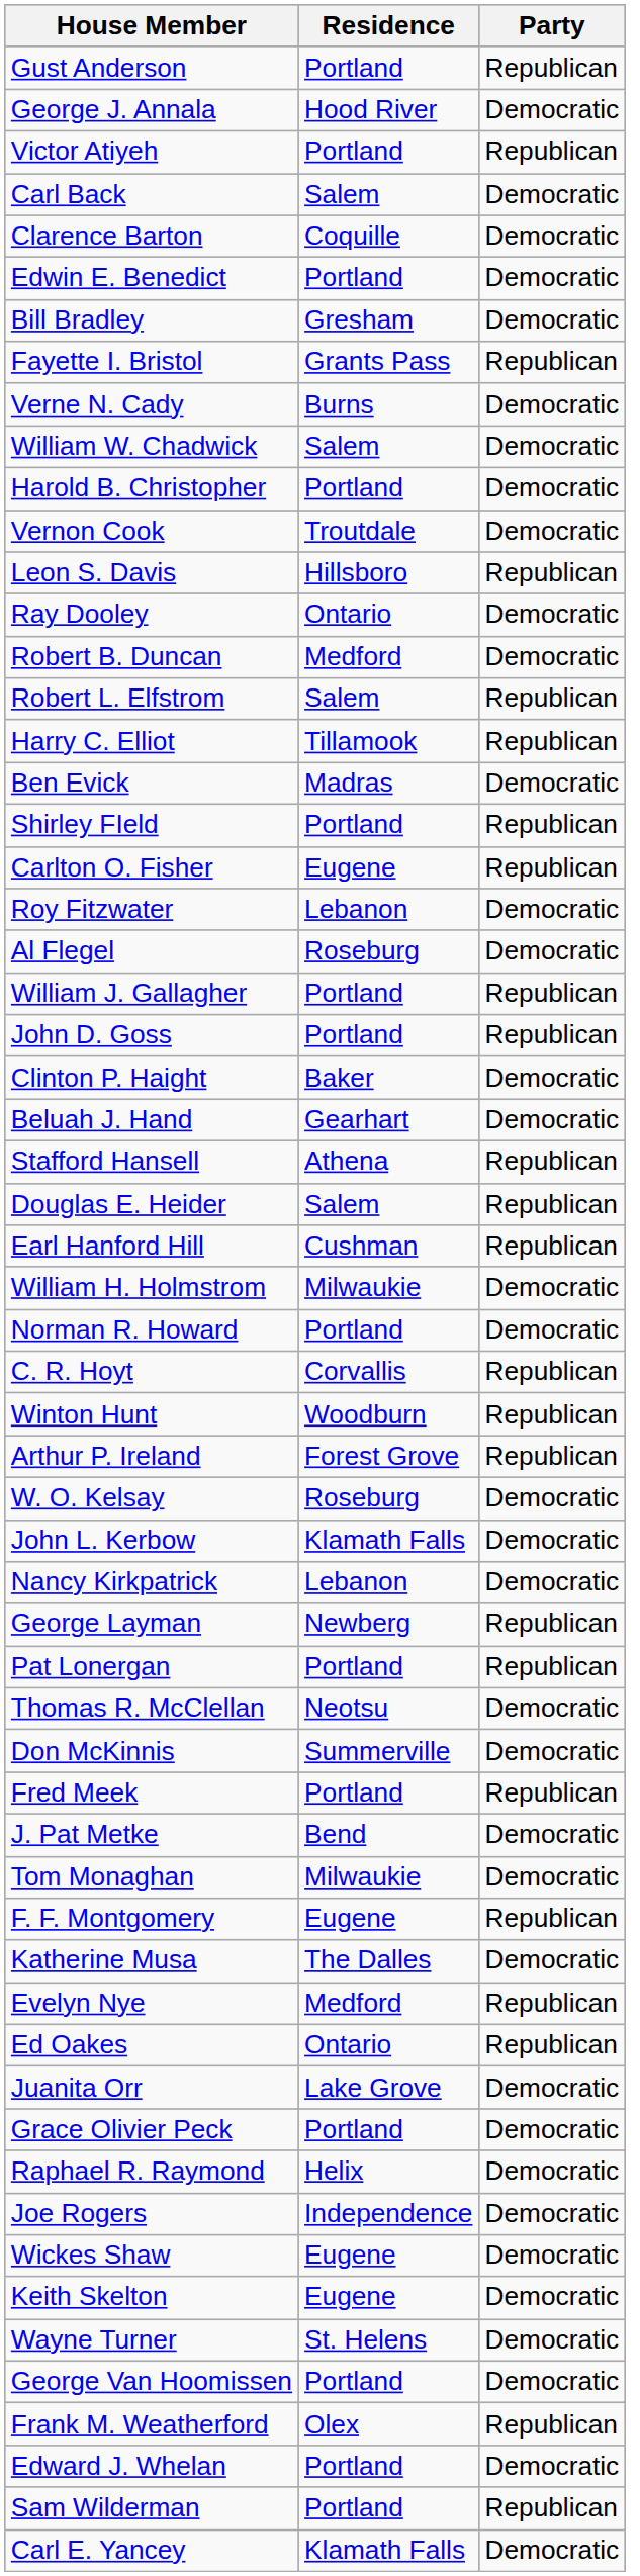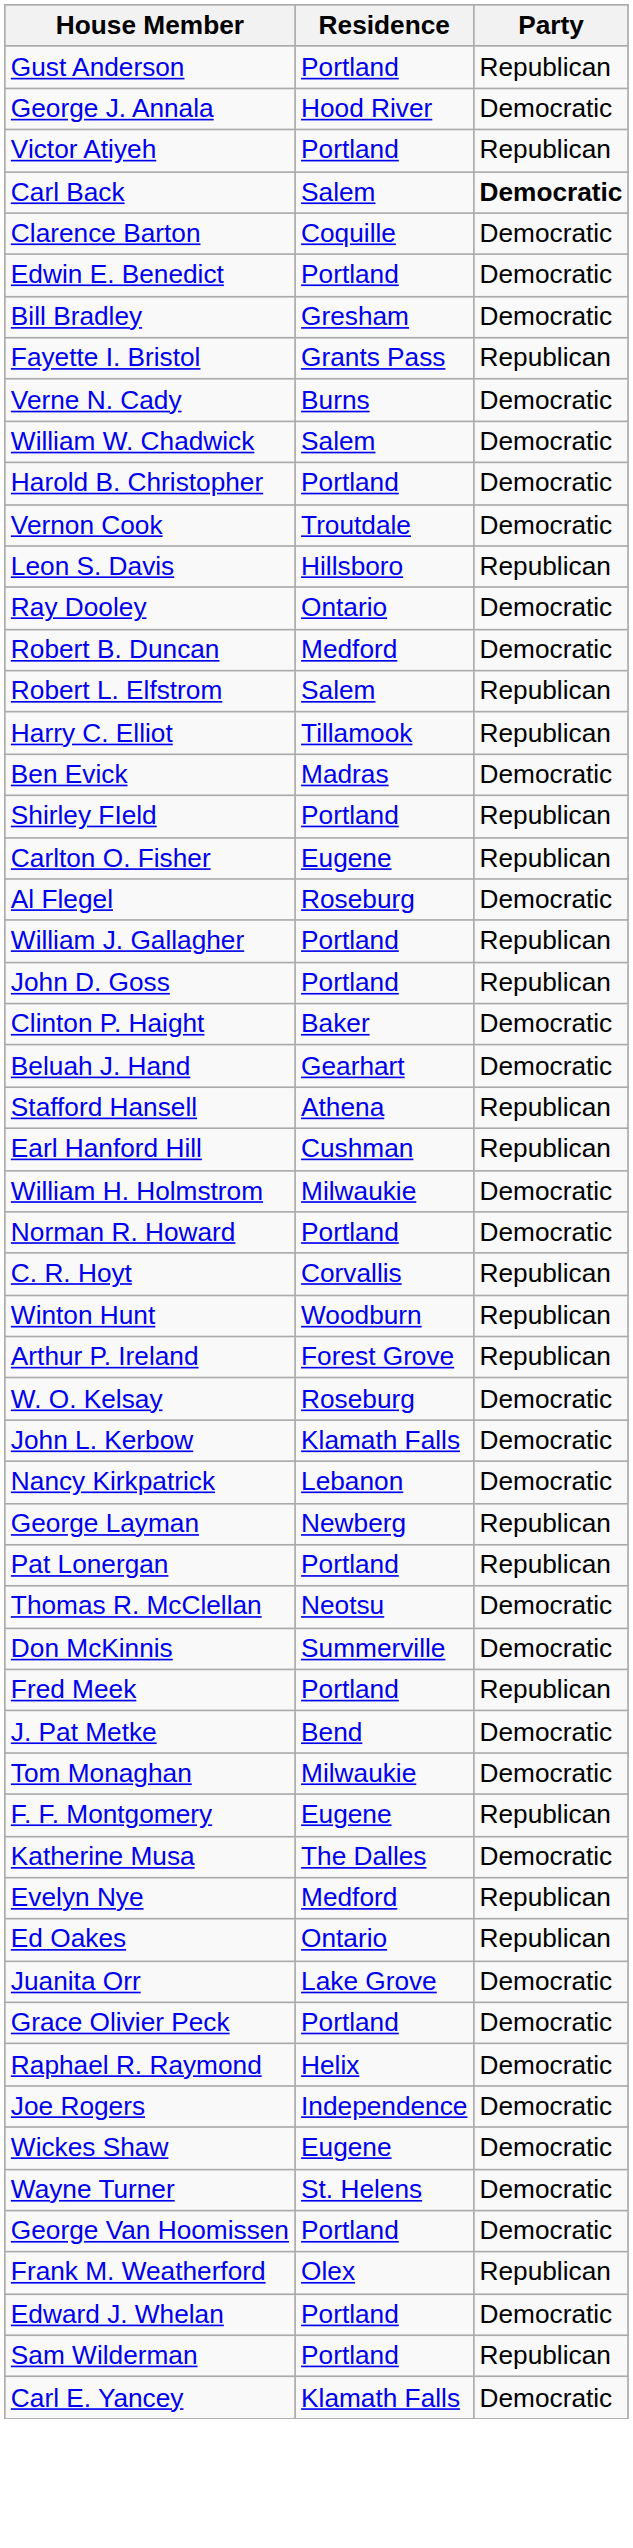Carl Back | Party: normal -> bold
- row: Roy Fitzwater | Lebanon | Democratic
- row: Douglas E. Heider | Salem | Republican
- row: Keith Skelton | Eugene | Democratic
